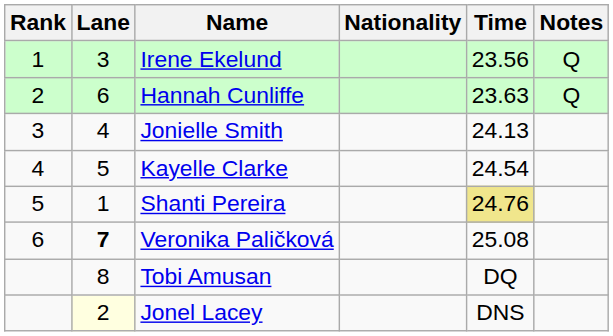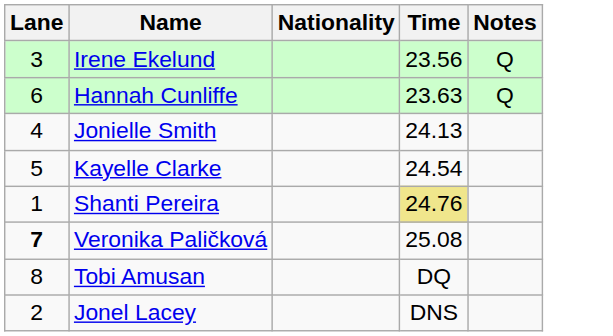- column: Rank | 1 | 2 | 3 | 4 | 5 | 6
Jonel Lacey | Lane: lightyellow background -> no background
